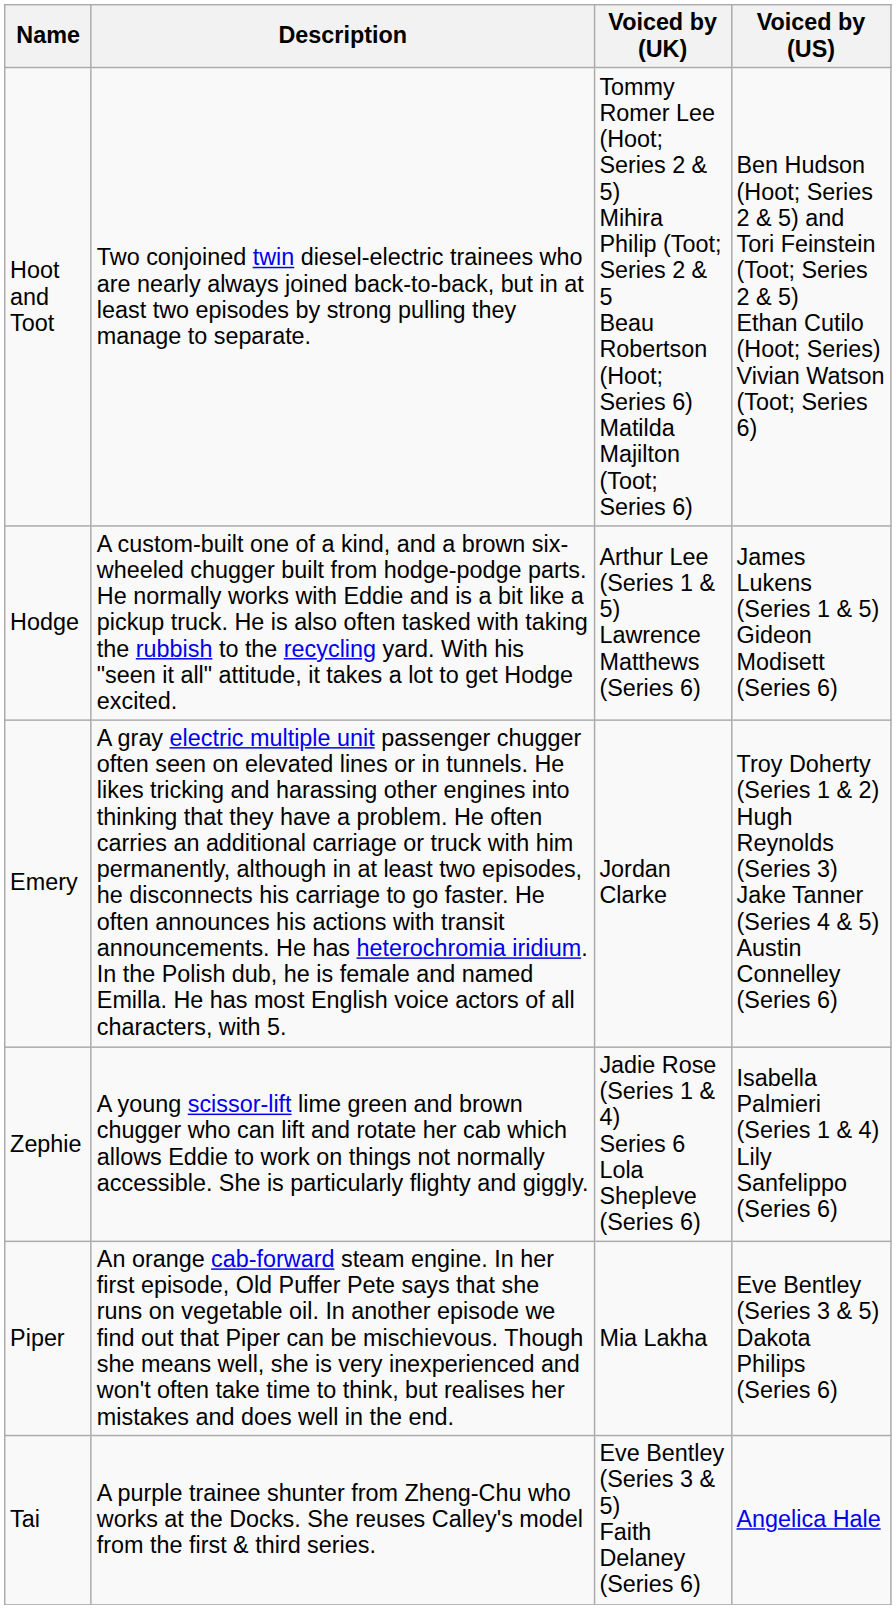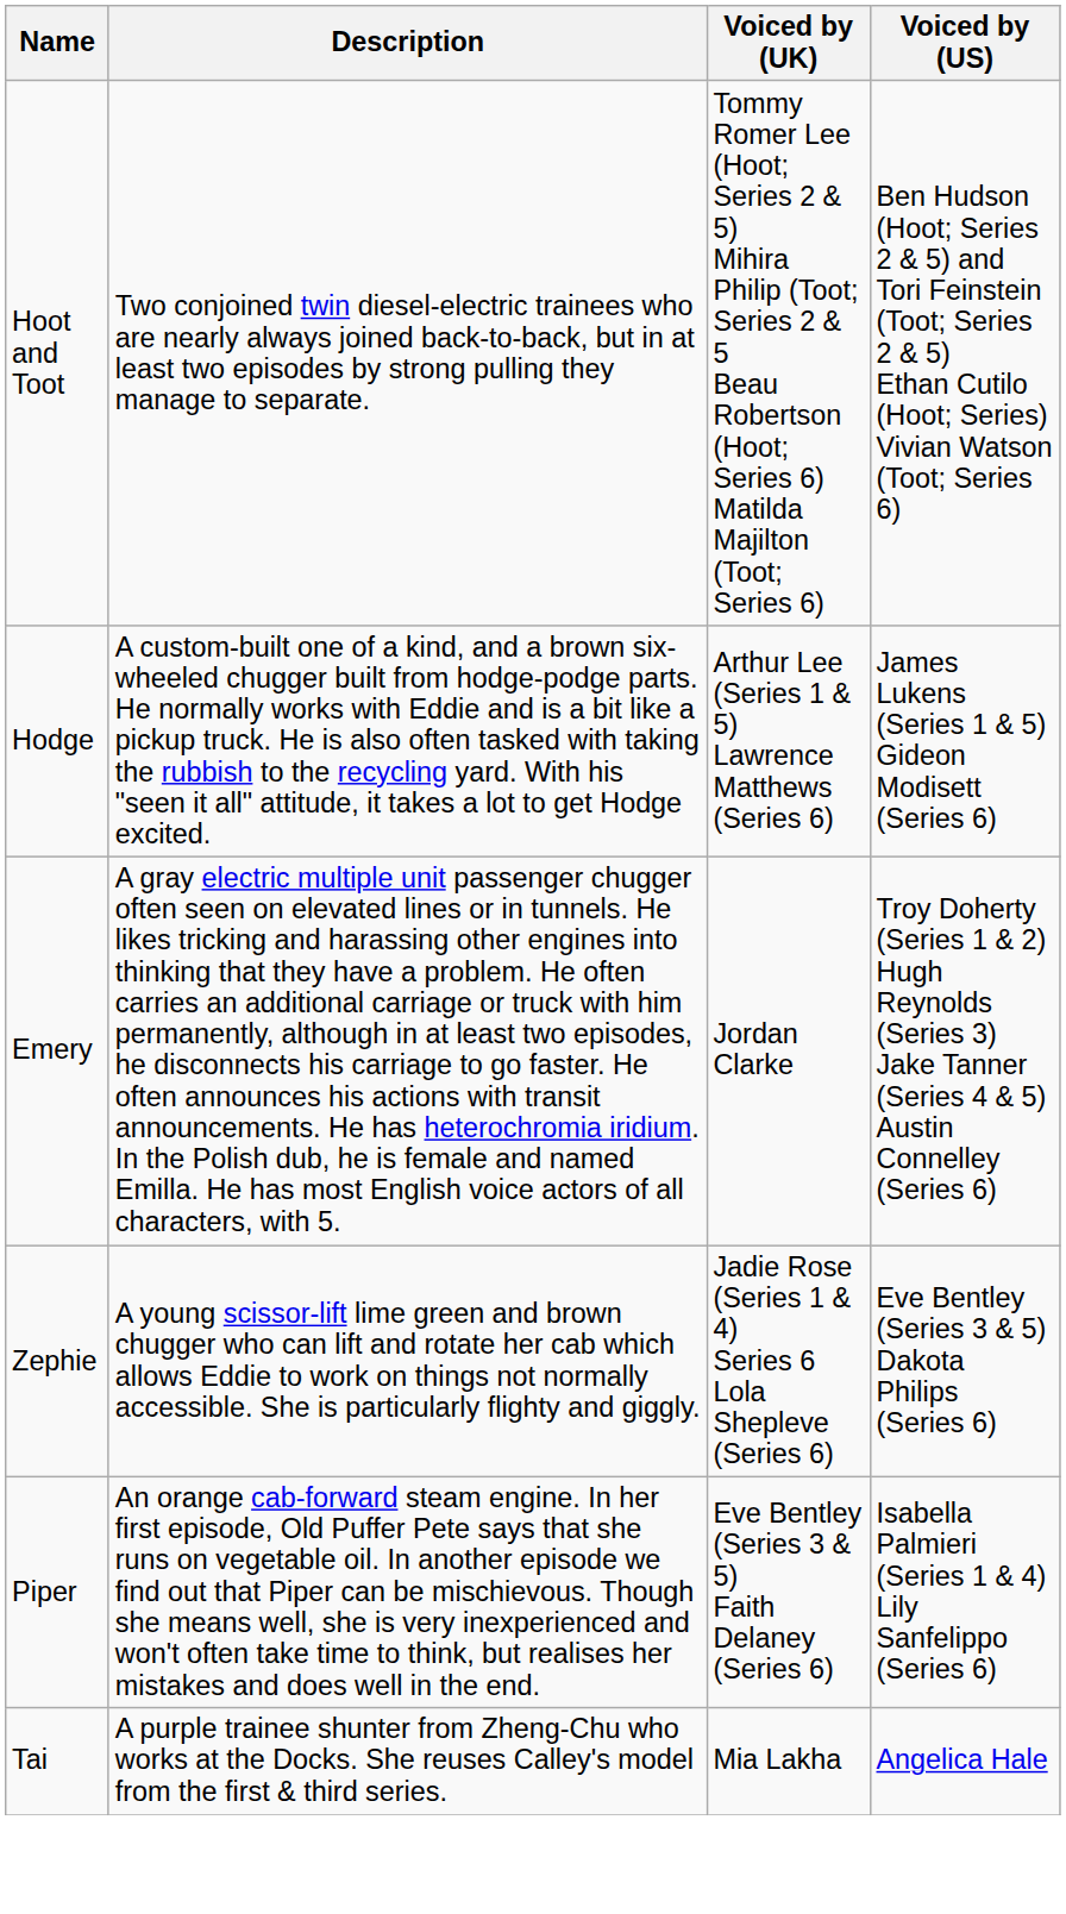Zephie | Voiced by (US): Isabella Palmieri (Series 1 & 4) Lily Sanfelippo (Series 6) -> Eve Bentley (Series 3 & 5) Dakota Philips (Series 6)
Piper | Voiced by (UK): Mia Lakha -> Eve Bentley (Series 3 & 5) Faith Delaney (Series 6)
Piper | Voiced by (US): Eve Bentley (Series 3 & 5) Dakota Philips (Series 6) -> Isabella Palmieri (Series 1 & 4) Lily Sanfelippo (Series 6)
Tai | Voiced by (UK): Eve Bentley (Series 3 & 5) Faith Delaney (Series 6) -> Mia Lakha
